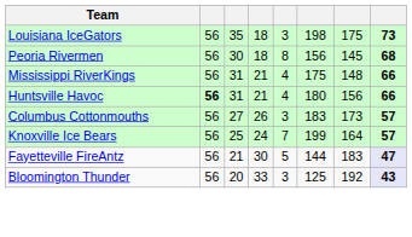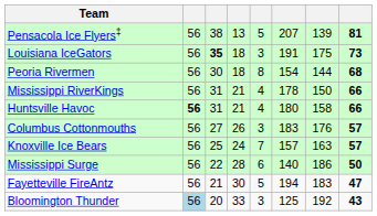+ row: Pensacola Ice Flyers‡ | 56 | 38 | 13 | 5 | 207 | 139 | 81
Louisiana IceGators | column 3: normal -> bold
Louisiana IceGators | column 6: 198 -> 191
Peoria Rivermen | column 6: 156 -> 154
Peoria Rivermen | column 7: 145 -> 144
Mississippi RiverKings | column 6: 175 -> 178
Mississippi RiverKings | column 7: 148 -> 150
Huntsville Havoc | column 7: 156 -> 158
Columbus Cottonmouths | column 7: 173 -> 176
Knoxville Ice Bears | column 6: 199 -> 157
Knoxville Ice Bears | column 7: 164 -> 163
+ row: Mississippi Surge | 56 | 22 | 28 | 6 | 140 | 186 | 50
Fayetteville FireAntz | column 6: 144 -> 194
Fayetteville FireAntz | column 8: lavender background -> no background
Bloomington Thunder | column 2: no background -> lightblue background
Bloomington Thunder | column 8: lavender background -> no background
